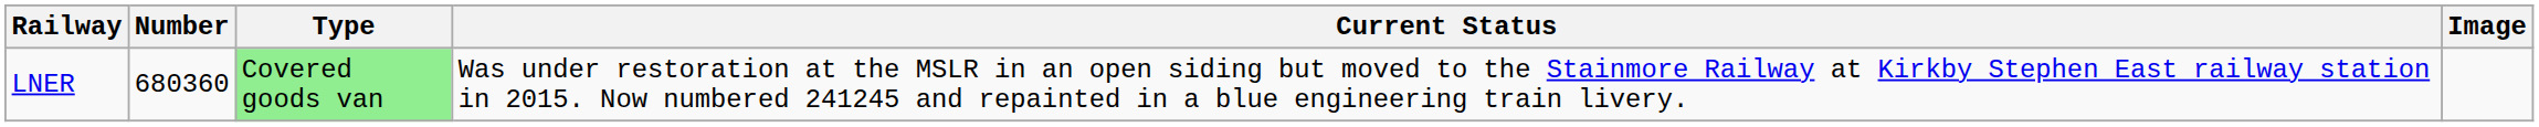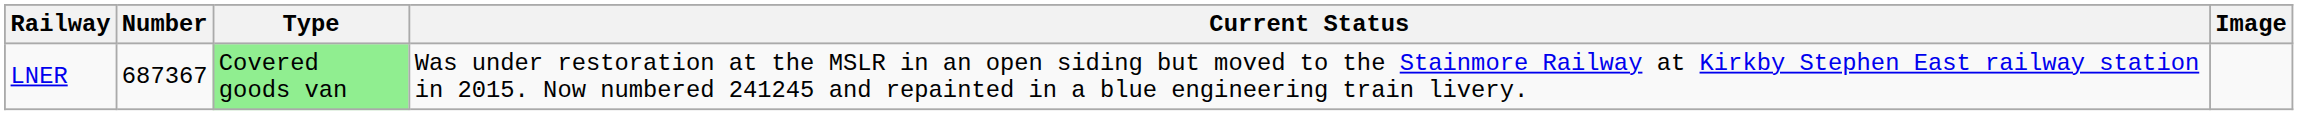LNER | Number: 680360 -> 687367
